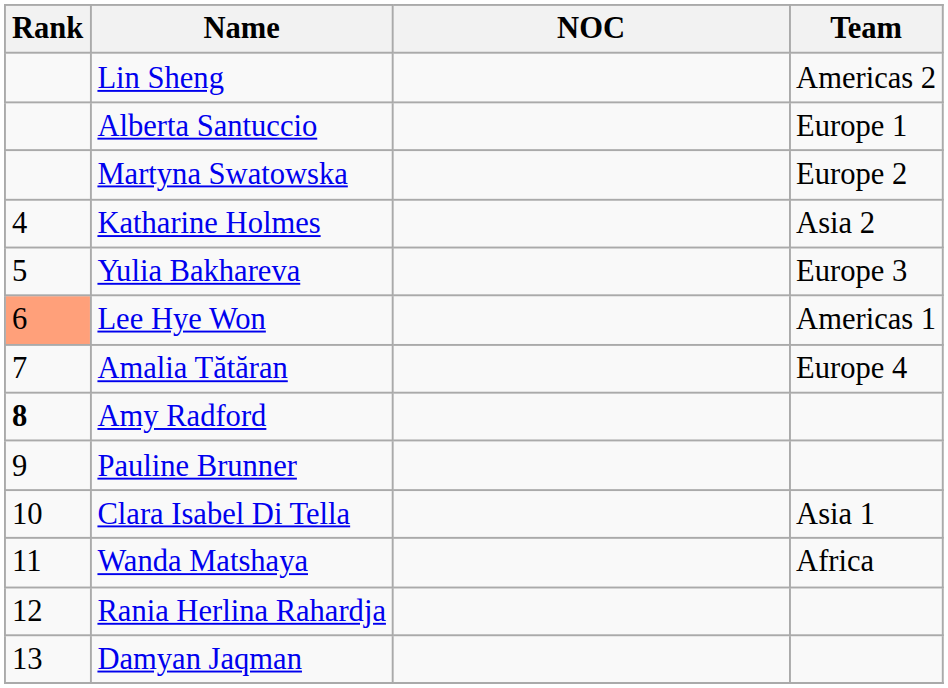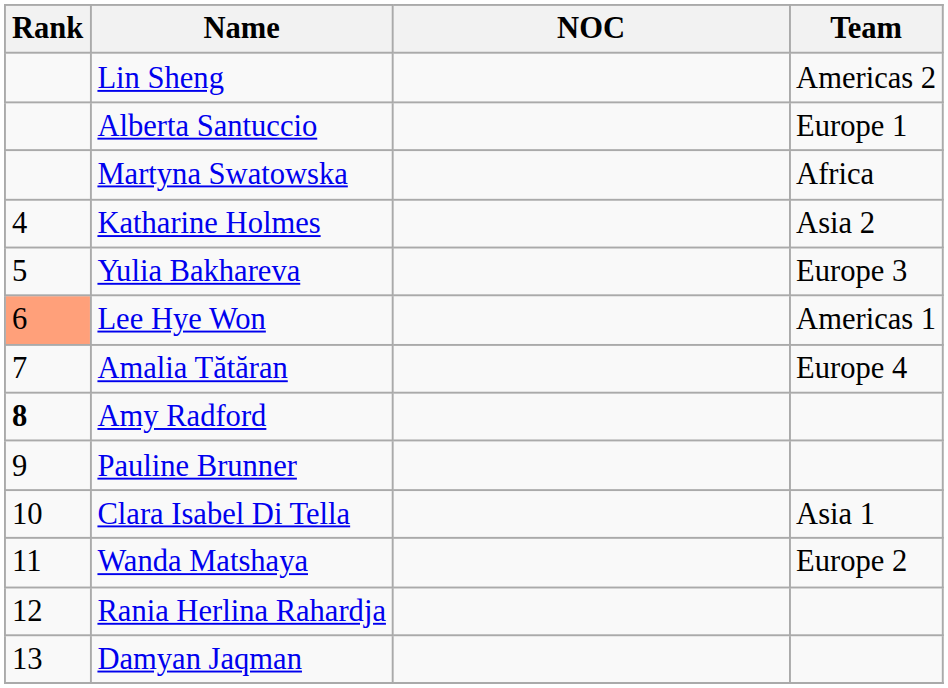Martyna Swatowska | Team: Europe 2 -> Africa
Wanda Matshaya | Team: Africa -> Europe 2
